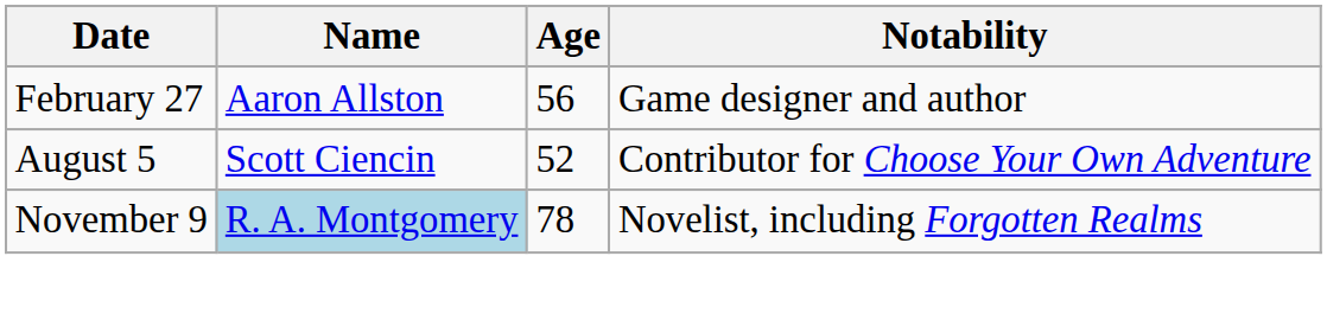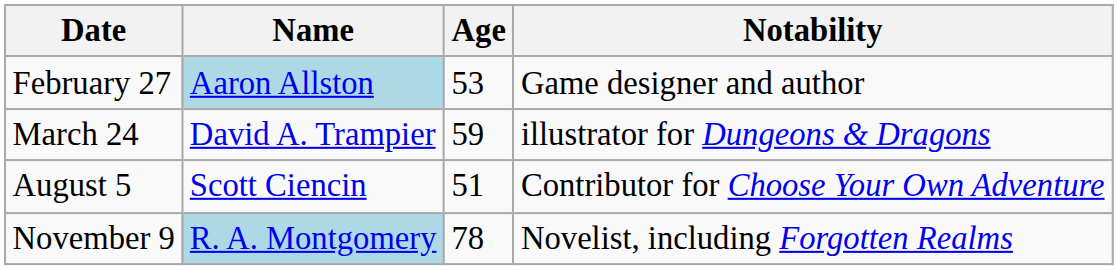February 27 | Name: no background -> lightblue background
February 27 | Age: 56 -> 53
+ row: March 24 | David A. Trampier | 59 | illustrator for Dungeons & Dragons
August 5 | Age: 52 -> 51
